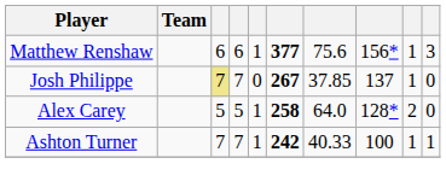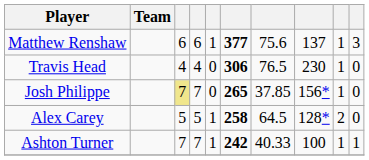Matthew Renshaw | column 8: 156* -> 137
+ row: Travis Head | 4 | 4 | 0 | 306 | 76.5 | 230 | 1 | 0
Josh Philippe | column 6: 267 -> 265
Josh Philippe | column 8: 137 -> 156*
Alex Carey | column 7: 64.0 -> 64.5
